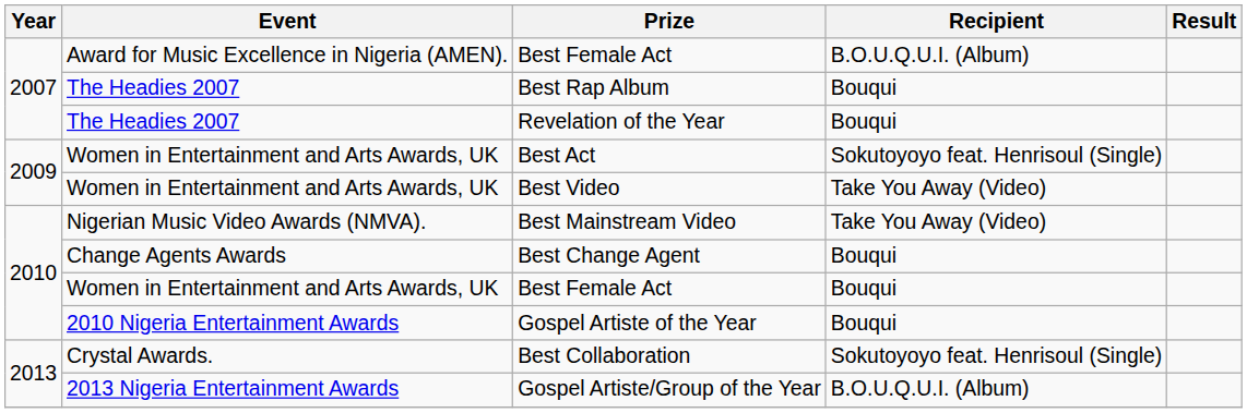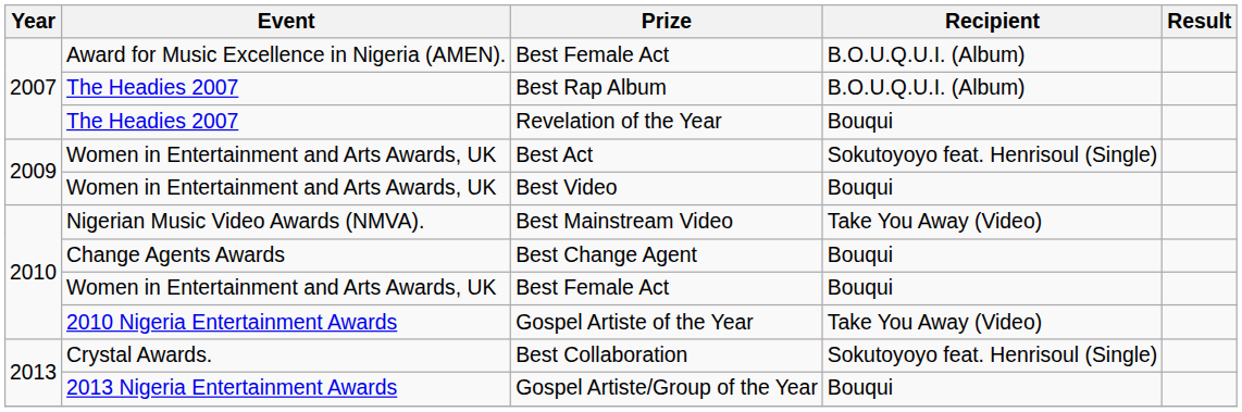Best Rap Album | Recipient: Bouqui -> B.O.U.Q.U.I. (Album)
Best Video | Recipient: Take You Away (Video) -> Bouqui
Gospel Artiste of the Year | Recipient: Bouqui -> Take You Away (Video)
Gospel Artiste/Group of the Year | Recipient: B.O.U.Q.U.I. (Album) -> Bouqui
